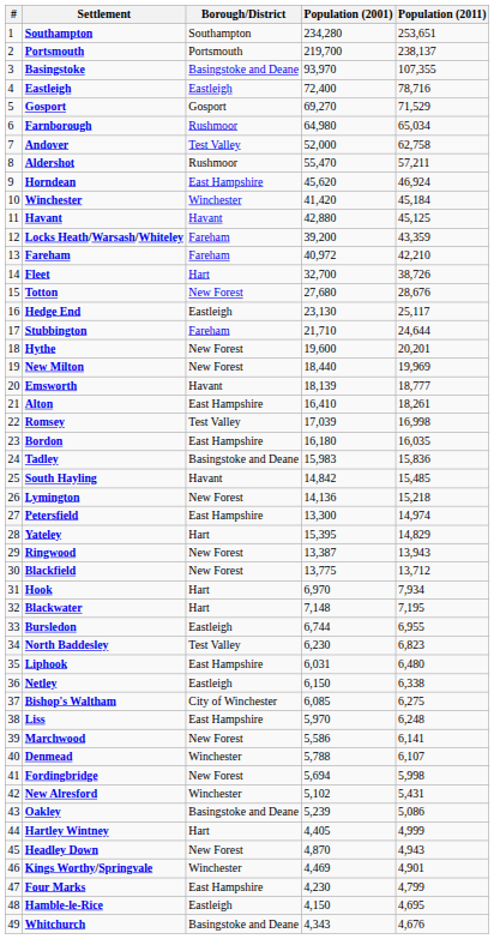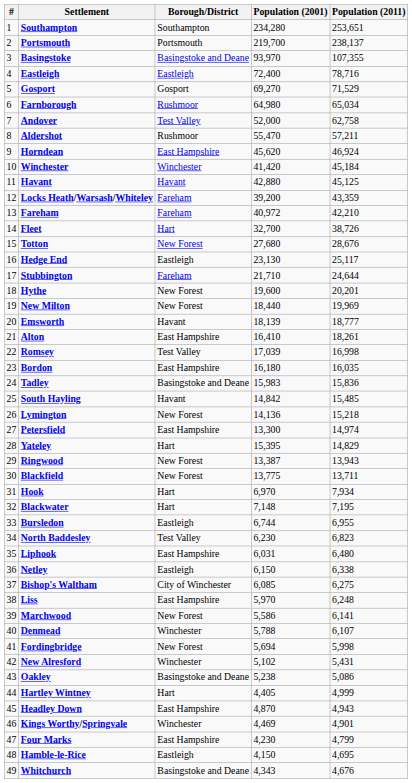Blackfield | Population (2011): 13,712 -> 13,711
Oakley | Population (2001): 5,239 -> 5,238
Headley Down | Borough/District: New Forest -> East Hampshire
